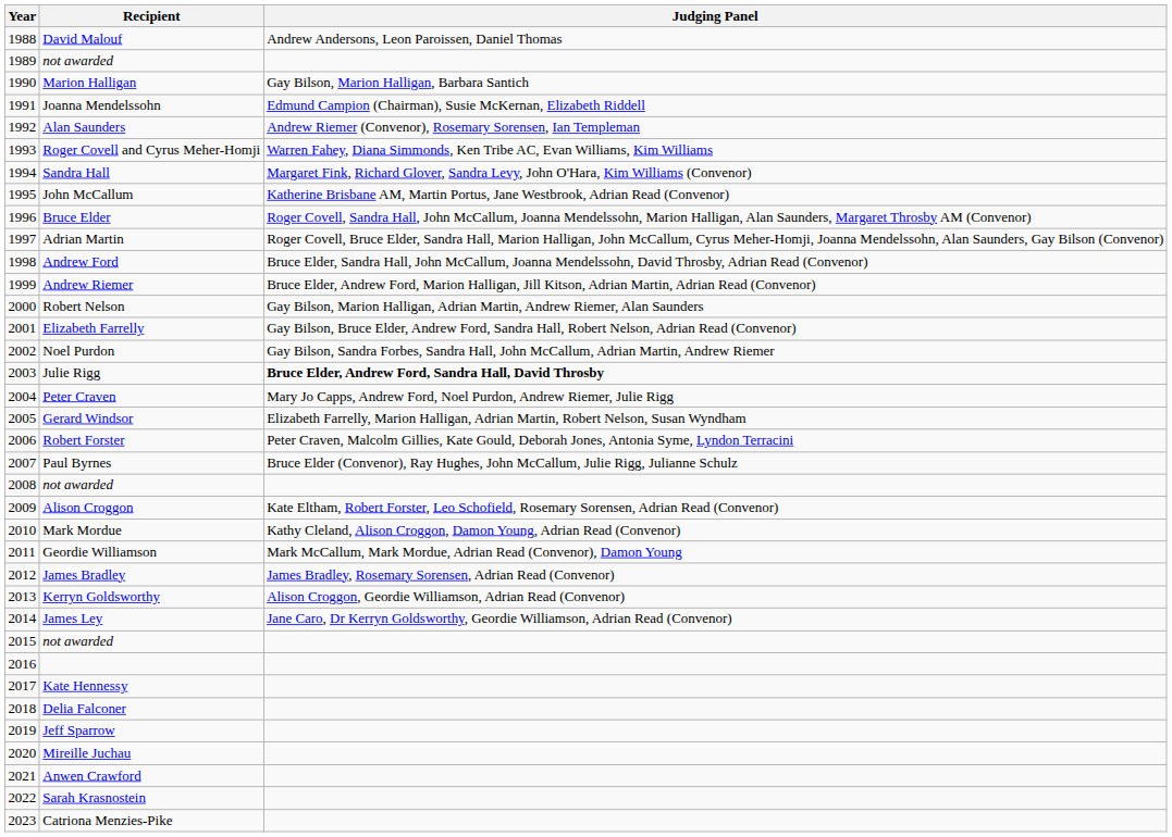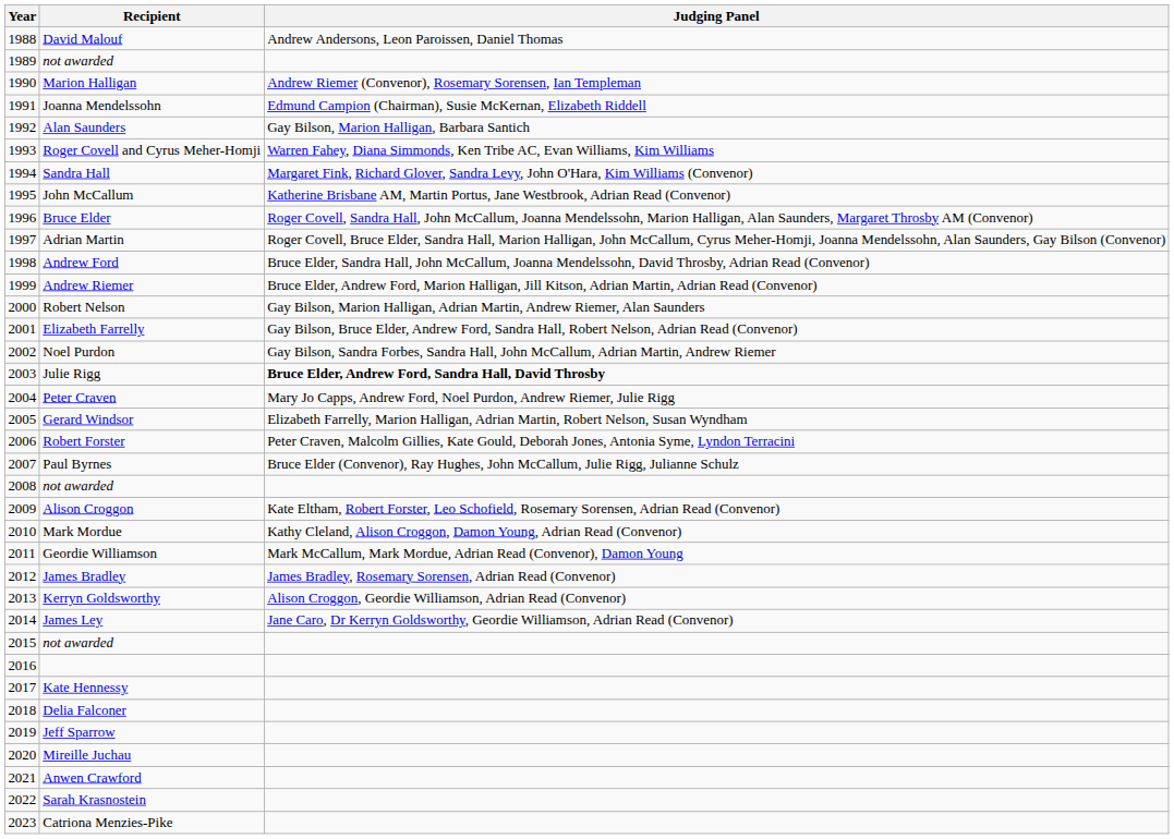Marion Halligan | Judging Panel: Gay Bilson, Marion Halligan, Barbara Santich -> Andrew Riemer (Convenor), Rosemary Sorensen, Ian Templeman
Alan Saunders | Judging Panel: Andrew Riemer (Convenor), Rosemary Sorensen, Ian Templeman -> Gay Bilson, Marion Halligan, Barbara Santich
